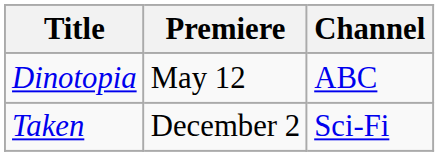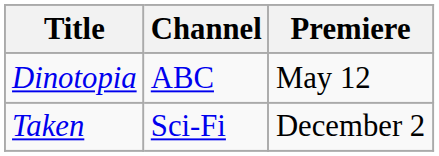columns swapped: Channel <-> Premiere
